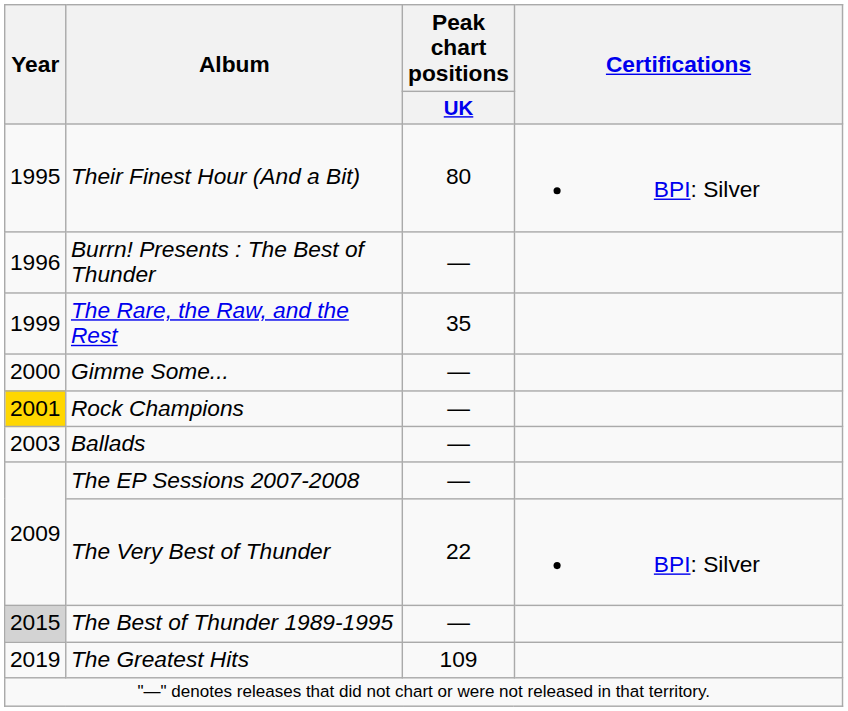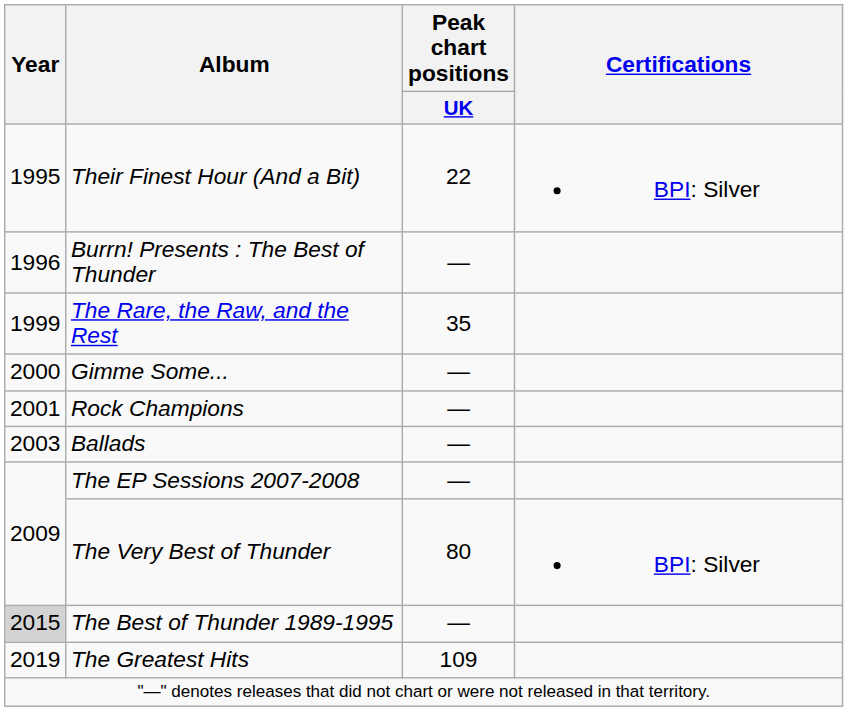Their Finest Hour (And a Bit) | Peak chart positions / UK: 80 -> 22
Rock Champions | Year: gold background -> no background
The Very Best of Thunder | Peak chart positions / UK: 22 -> 80
